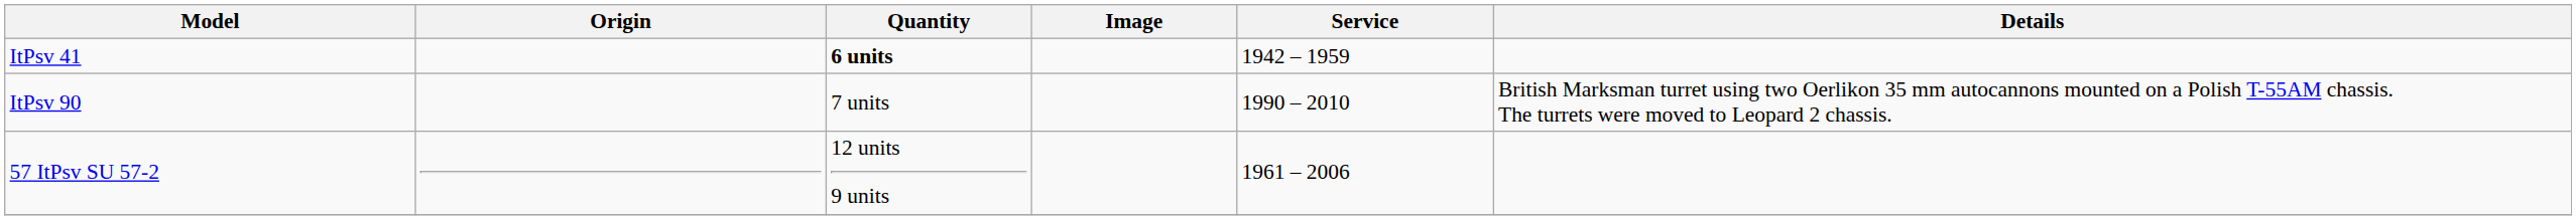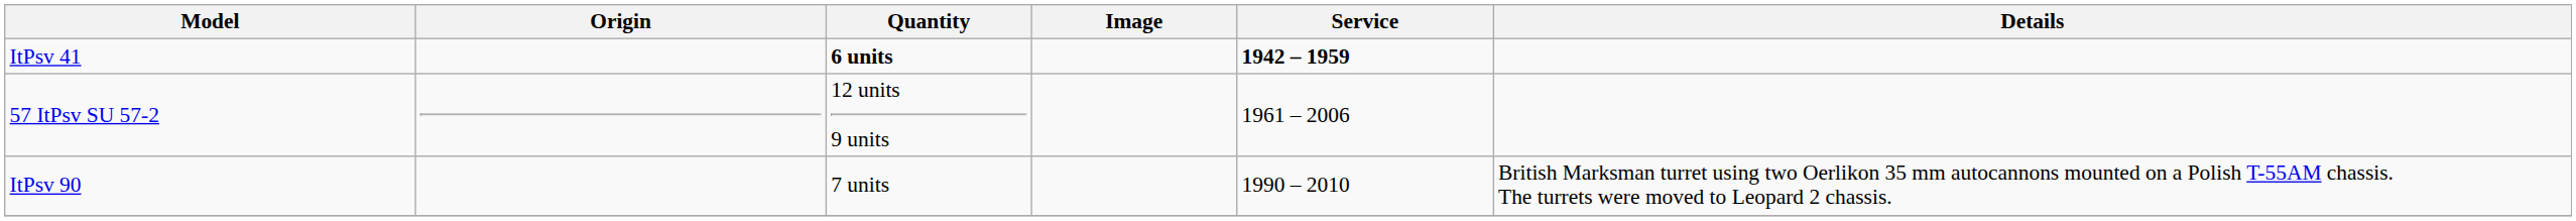ItPsv 41 | Service: normal -> bold
rows swapped: ItPsv 90 <-> 57 ItPsv SU 57-2
